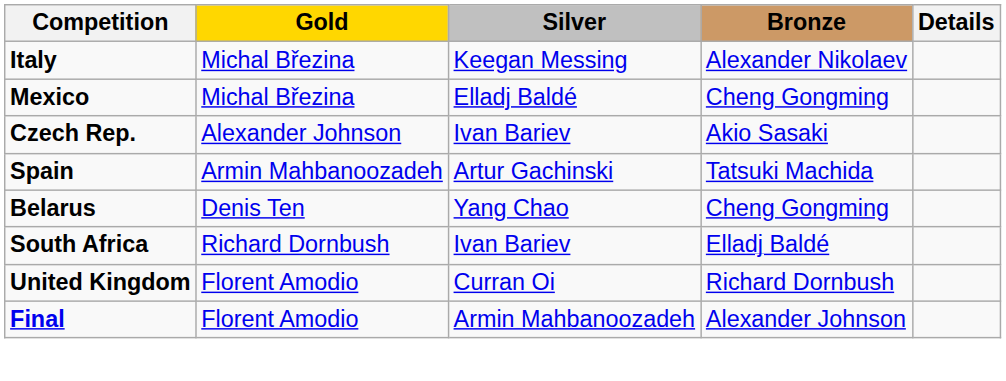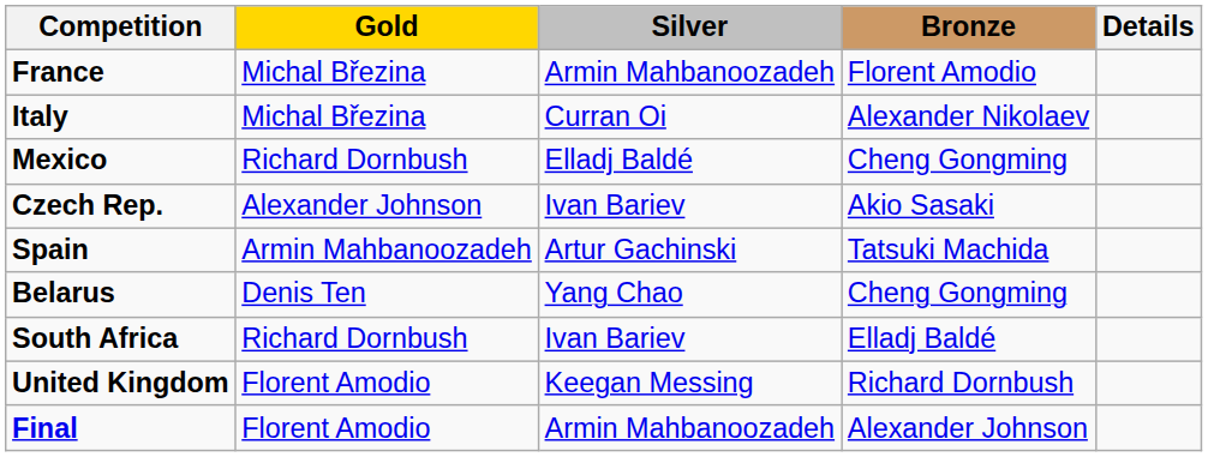+ row: France | Michal Březina | Armin Mahbanoozadeh | Florent Amodio
Italy | Silver: Keegan Messing -> Curran Oi
Mexico | Gold: Michal Březina -> Richard Dornbush
United Kingdom | Silver: Curran Oi -> Keegan Messing
